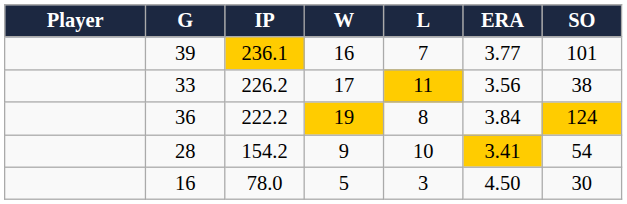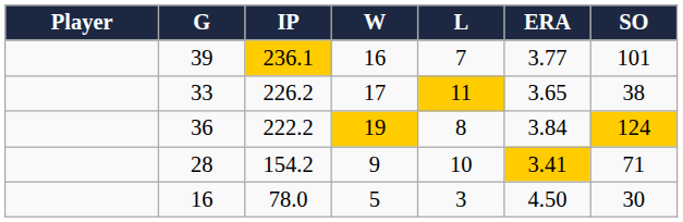33 | ERA: 3.56 -> 3.65
28 | SO: 54 -> 71
